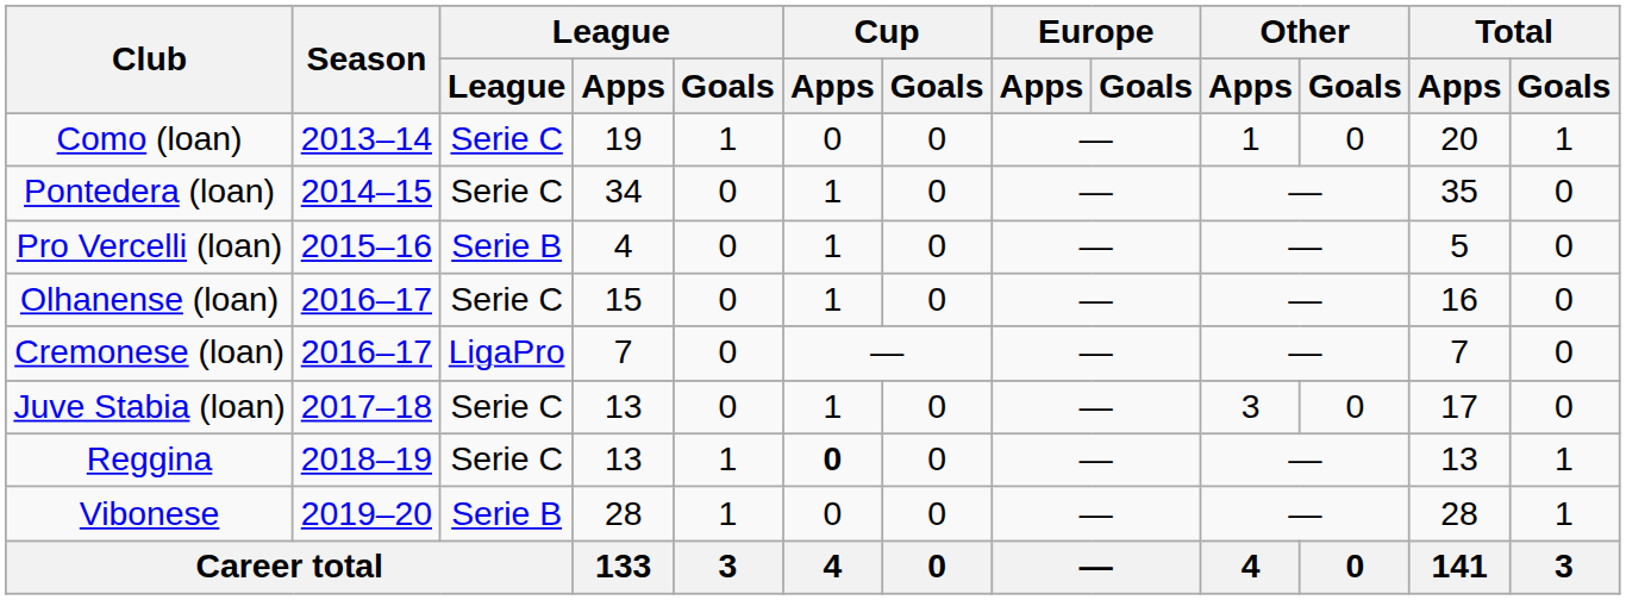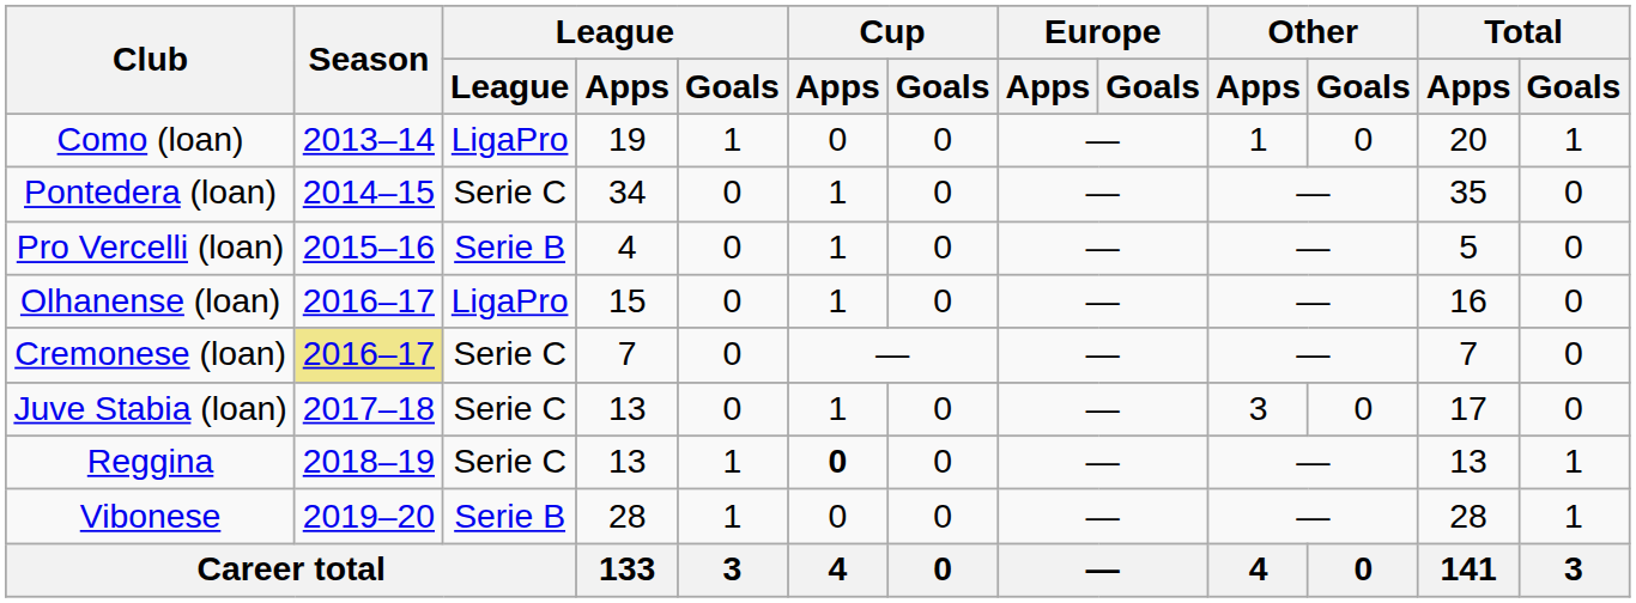Como (loan) | League: Serie C -> LigaPro
Olhanense (loan) | League: Serie C -> LigaPro
Cremonese (loan) | Season: no background -> khaki background
Cremonese (loan) | League: LigaPro -> Serie C
